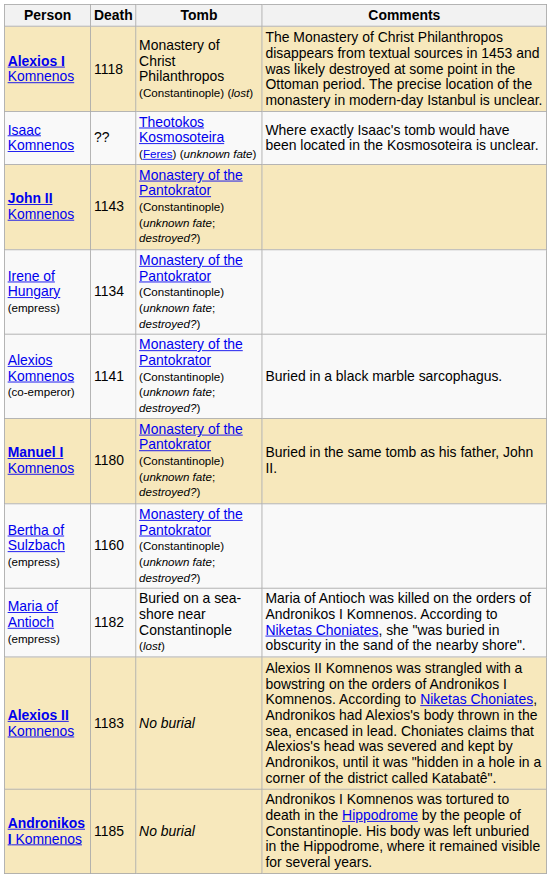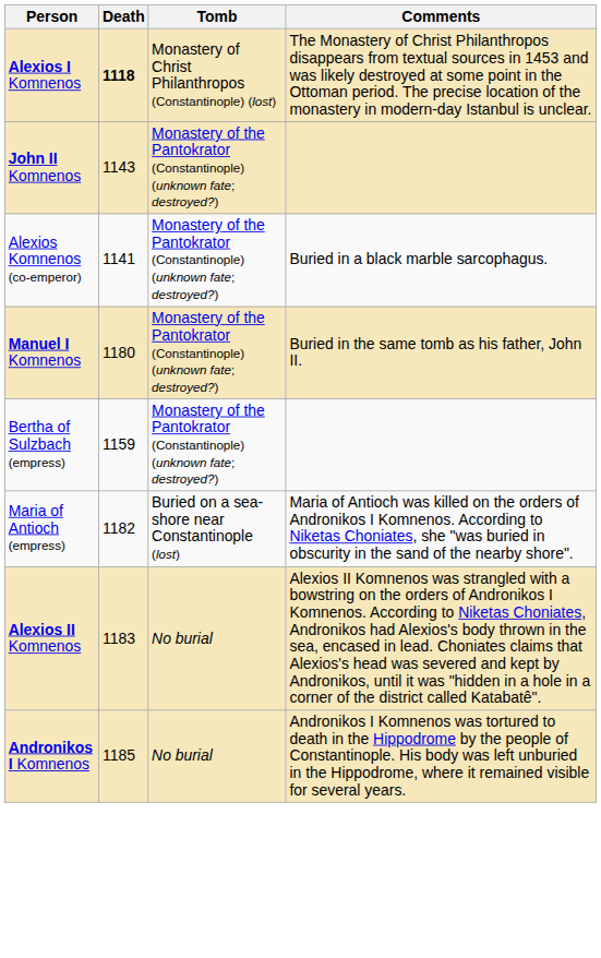Alexios I Komnenos | Death: normal -> bold
- row: Isaac Komnenos | ?? | Theotokos Kosmosoteira (Feres) (unknown fate) | Where exactly Isaac's tomb would have been located in the Kosmosoteira is unclear.
- row: Irene of Hungary (empress) | 1134 | Monastery of the Pantokrator (Constantinople) (unknown fate; destroyed?)
Bertha of Sulzbach (empress) | Death: 1160 -> 1159
